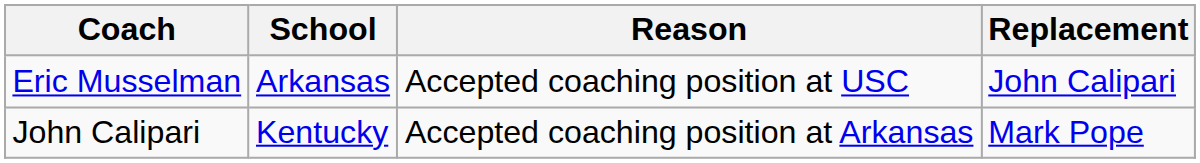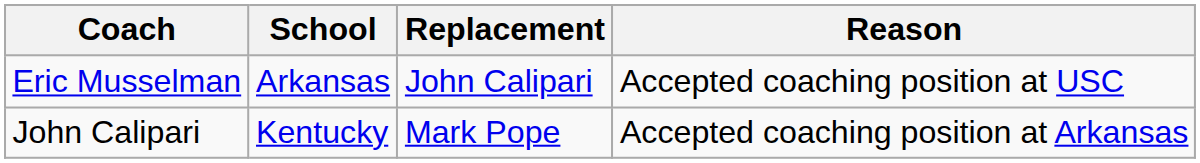columns swapped: Reason <-> Replacement
